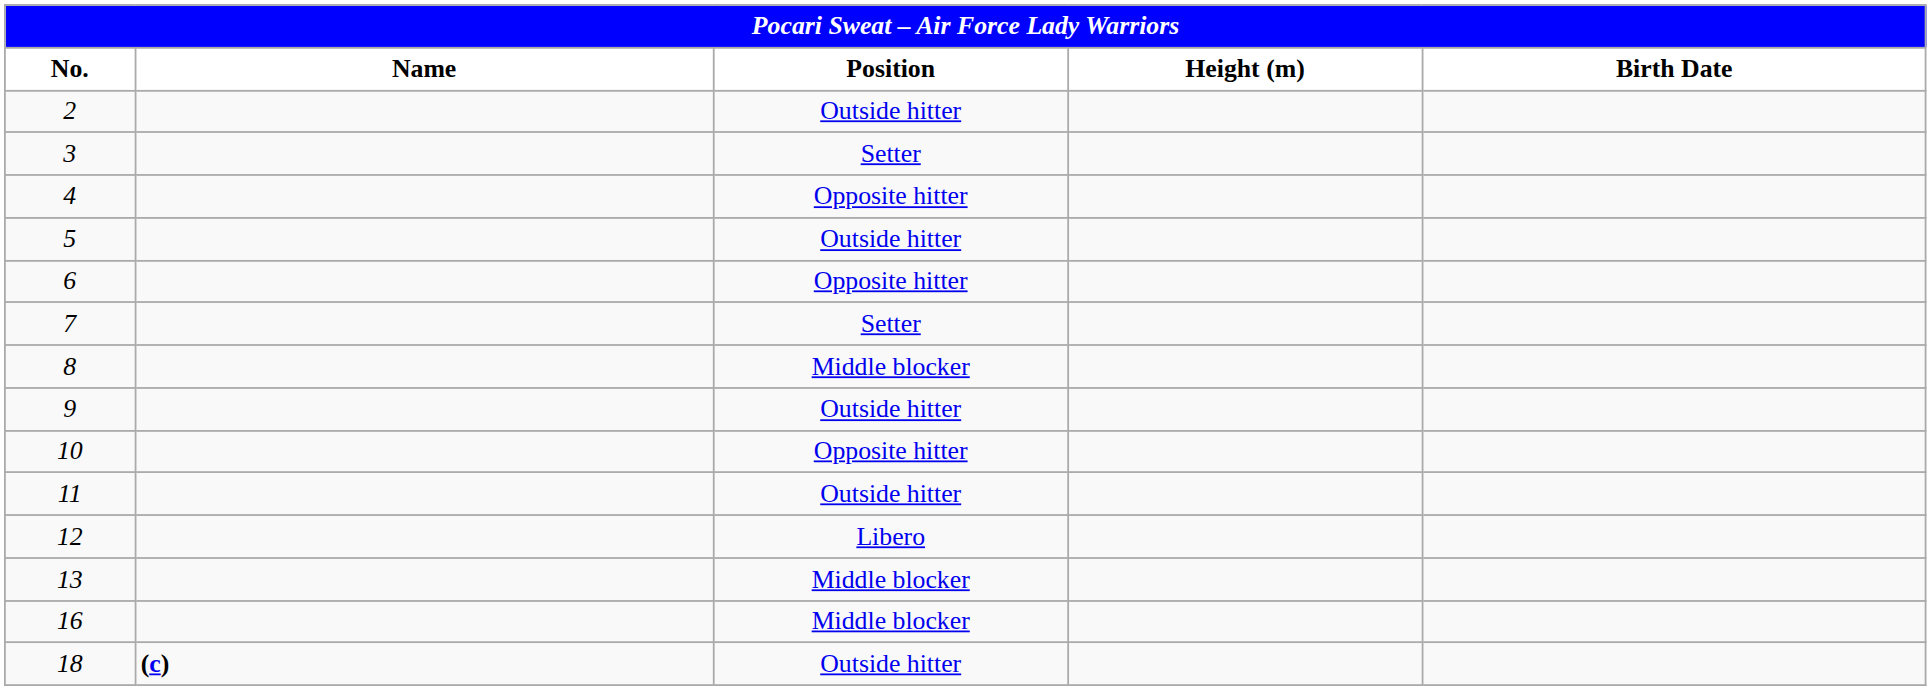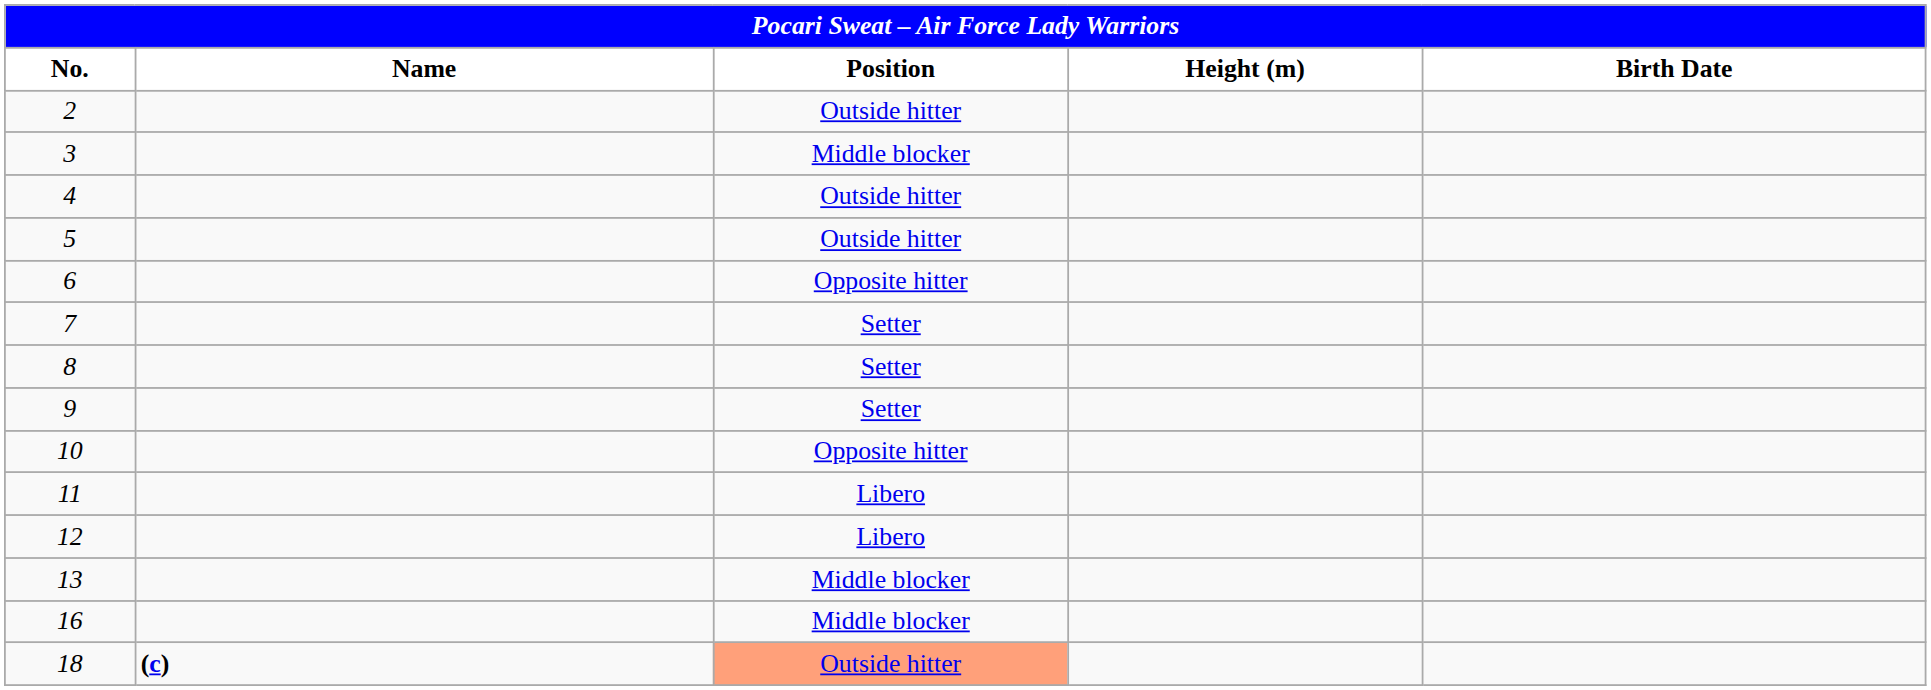3 | Position: Setter -> Middle blocker
4 | Position: Opposite hitter -> Outside hitter
8 | Position: Middle blocker -> Setter
9 | Position: Outside hitter -> Setter
11 | Position: Outside hitter -> Libero
18 | Position: no background -> lightsalmon background
